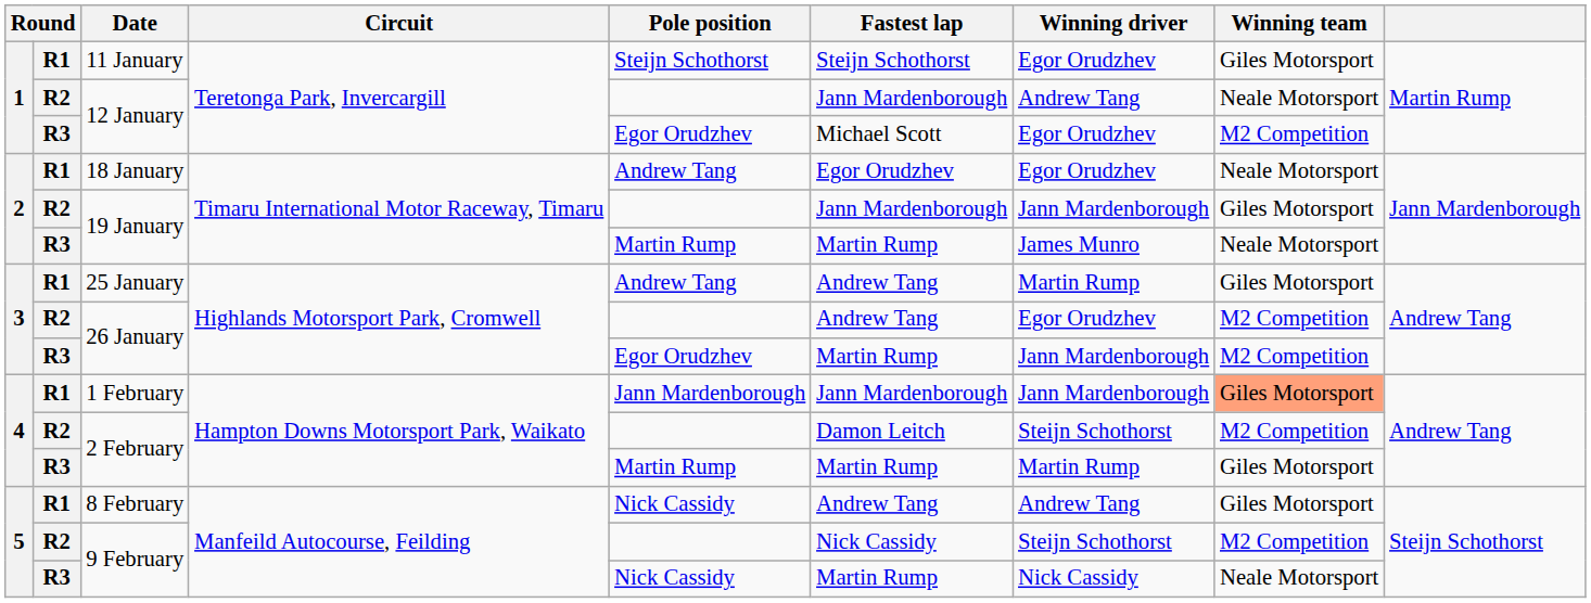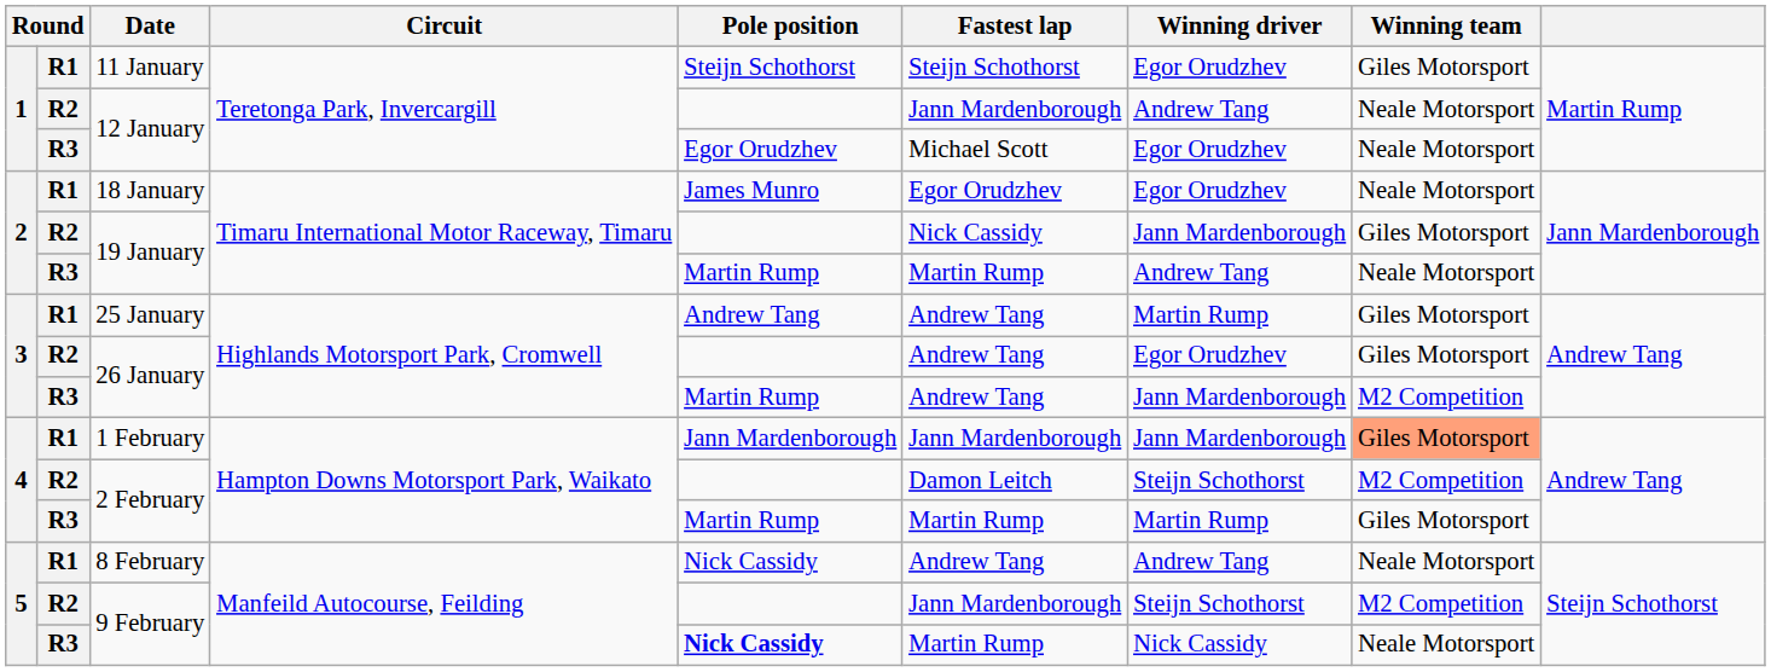R3 / 12 January | Winning team: M2 Competition -> Neale Motorsport
18 January | Pole position: Andrew Tang -> James Munro
R2 / 19 January | Fastest lap: Jann Mardenborough -> Nick Cassidy
R3 / 19 January | Winning driver: James Munro -> Andrew Tang
R2 / 26 January | Winning team: M2 Competition -> Giles Motorsport
R3 / 26 January | Pole position: Egor Orudzhev -> Martin Rump
R3 / 26 January | Fastest lap: Martin Rump -> Andrew Tang
8 February | Winning team: Giles Motorsport -> Neale Motorsport
R2 / 9 February | Fastest lap: Nick Cassidy -> Jann Mardenborough
R3 / 9 February | Pole position: normal -> bold
